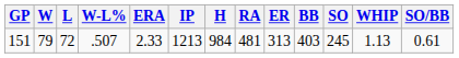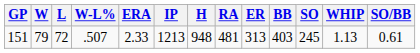151 | H: 984 -> 948
